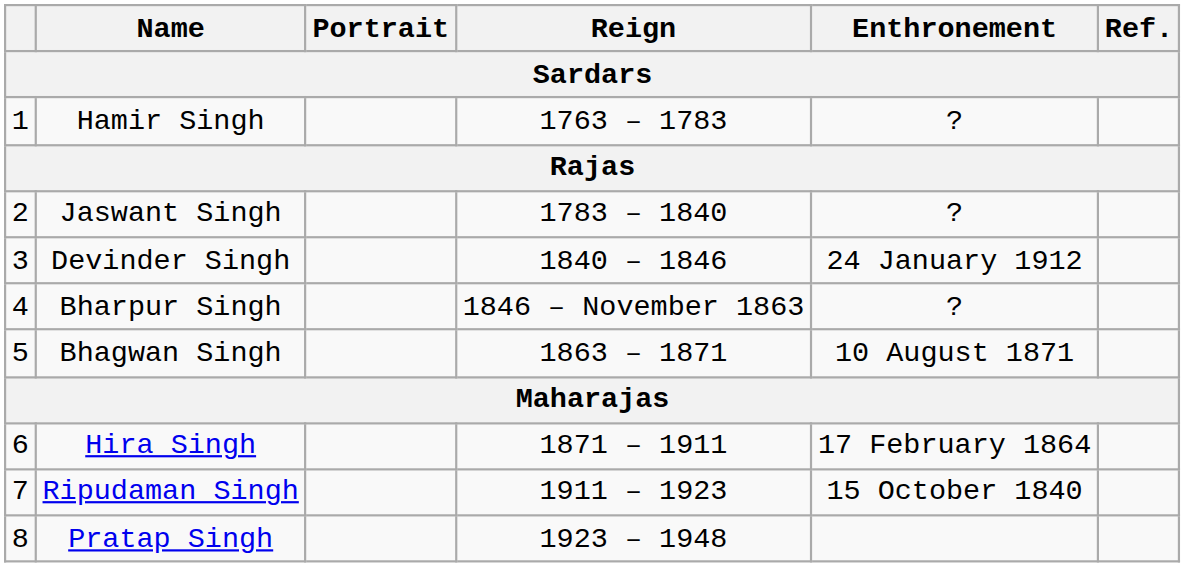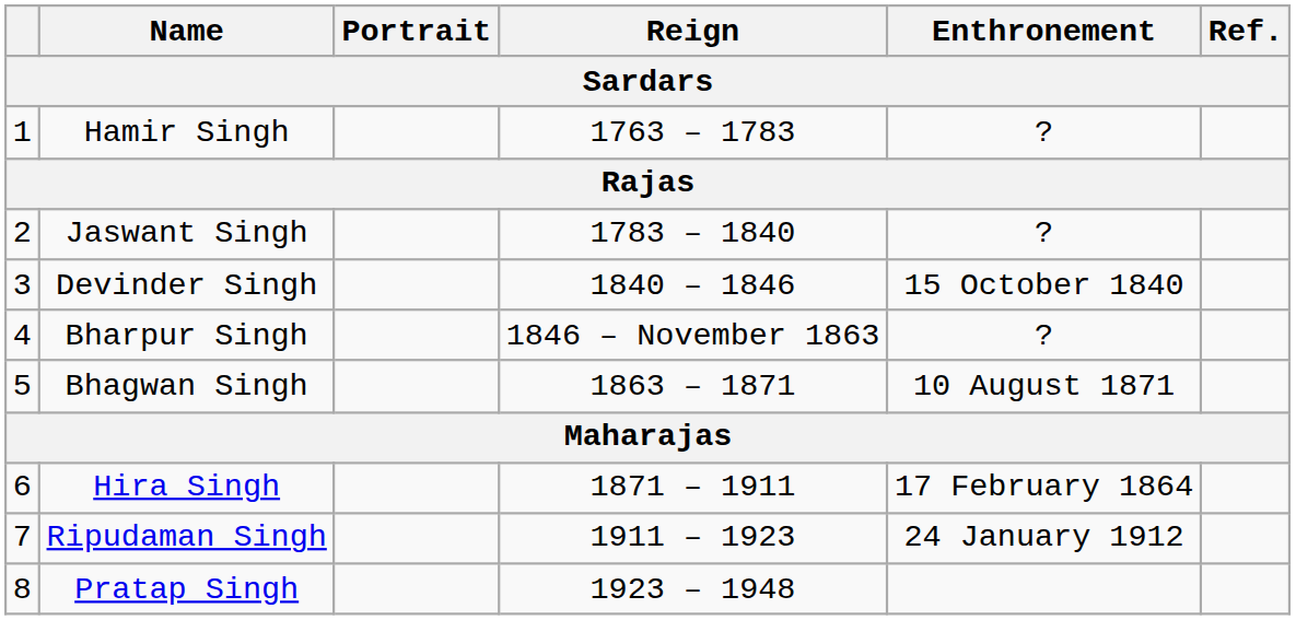Devinder Singh | Enthronement: 24 January 1912 -> 15 October 1840
Ripudaman Singh | Enthronement: 15 October 1840 -> 24 January 1912
